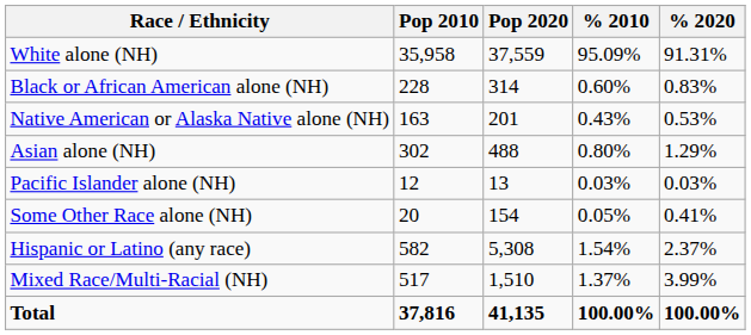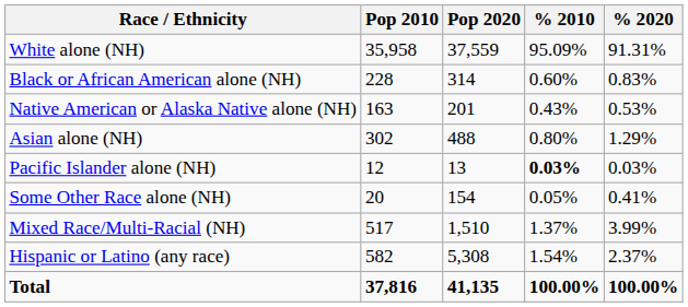Pacific Islander alone (NH) | % 2010: normal -> bold
rows swapped: Mixed Race/Multi-Racial (NH) <-> Hispanic or Latino (any race)
